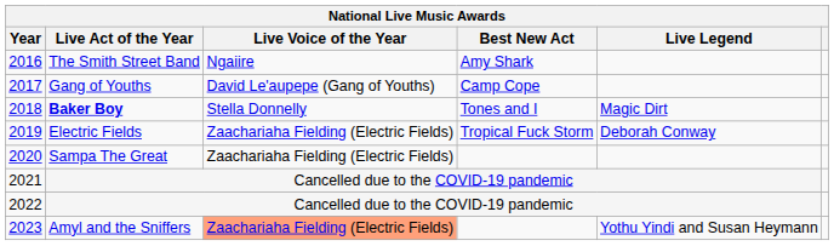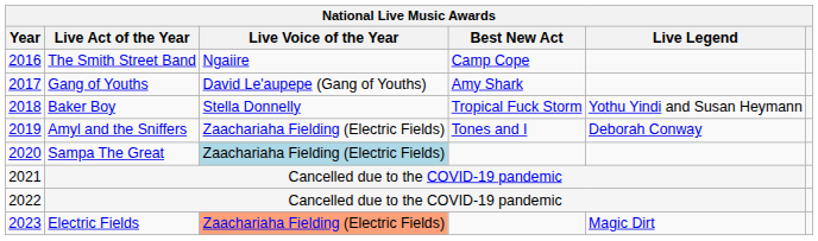2016 | Best New Act: Amy Shark -> Camp Cope
2017 | Best New Act: Camp Cope -> Amy Shark
2018 | Live Act of the Year: bold -> normal
2018 | Best New Act: Tones and I -> Tropical Fuck Storm
2018 | Live Legend: Magic Dirt -> Yothu Yindi and Susan Heymann
2019 | Live Act of the Year: Electric Fields -> Amyl and the Sniffers
2019 | Best New Act: Tropical Fuck Storm -> Tones and I
2020 | Live Voice of the Year: no background -> lightblue background
2023 | Live Act of the Year: Amyl and the Sniffers -> Electric Fields
2023 | Live Legend: Yothu Yindi and Susan Heymann -> Magic Dirt
